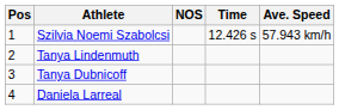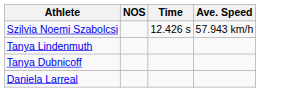- column: Pos | 1 | 2 | 3 | 4
